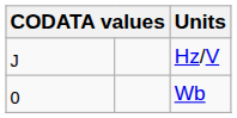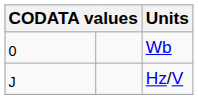rows swapped: Wb <-> Hz/V
